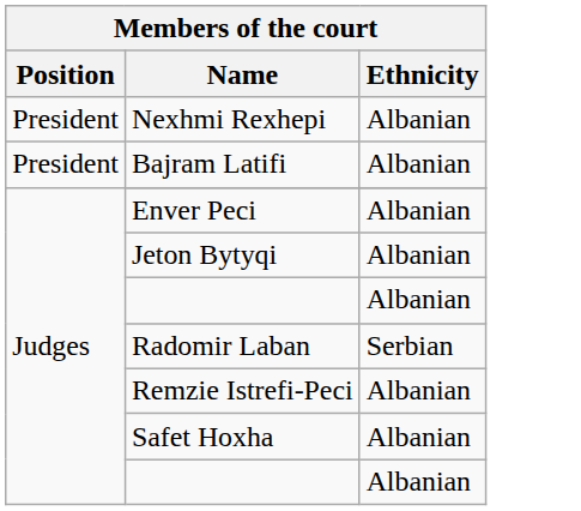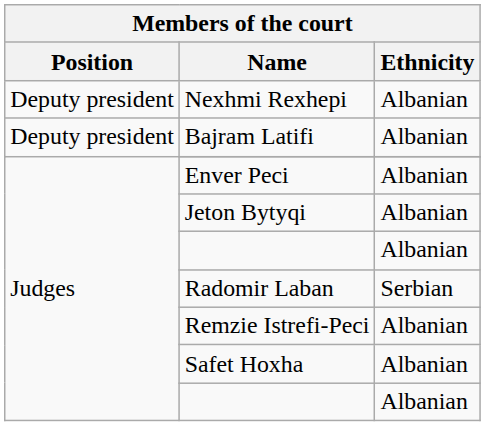Nexhmi Rexhepi | Position: President -> Deputy president
Bajram Latifi | Position: President -> Deputy president
